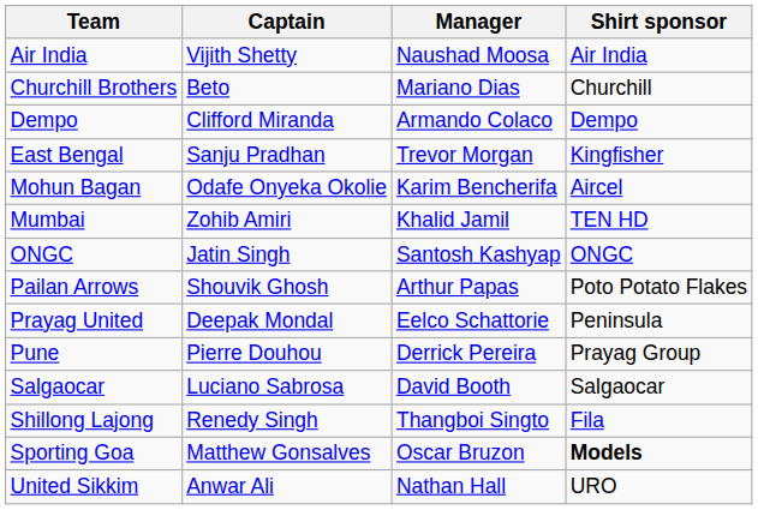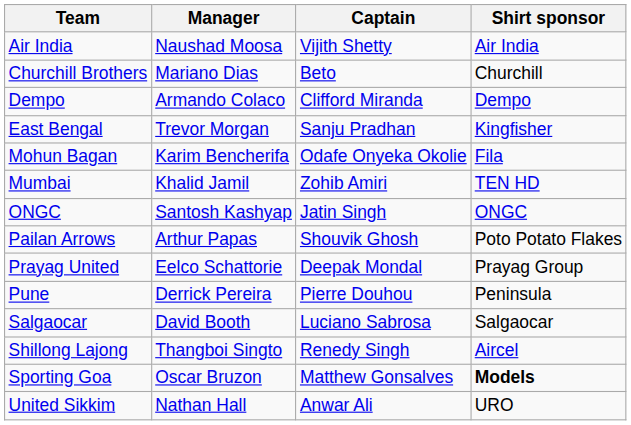columns swapped: Manager <-> Captain
Mohun Bagan | Shirt sponsor: Aircel -> Fila
Prayag United | Shirt sponsor: Peninsula -> Prayag Group
Pune | Shirt sponsor: Prayag Group -> Peninsula
Shillong Lajong | Shirt sponsor: Fila -> Aircel
